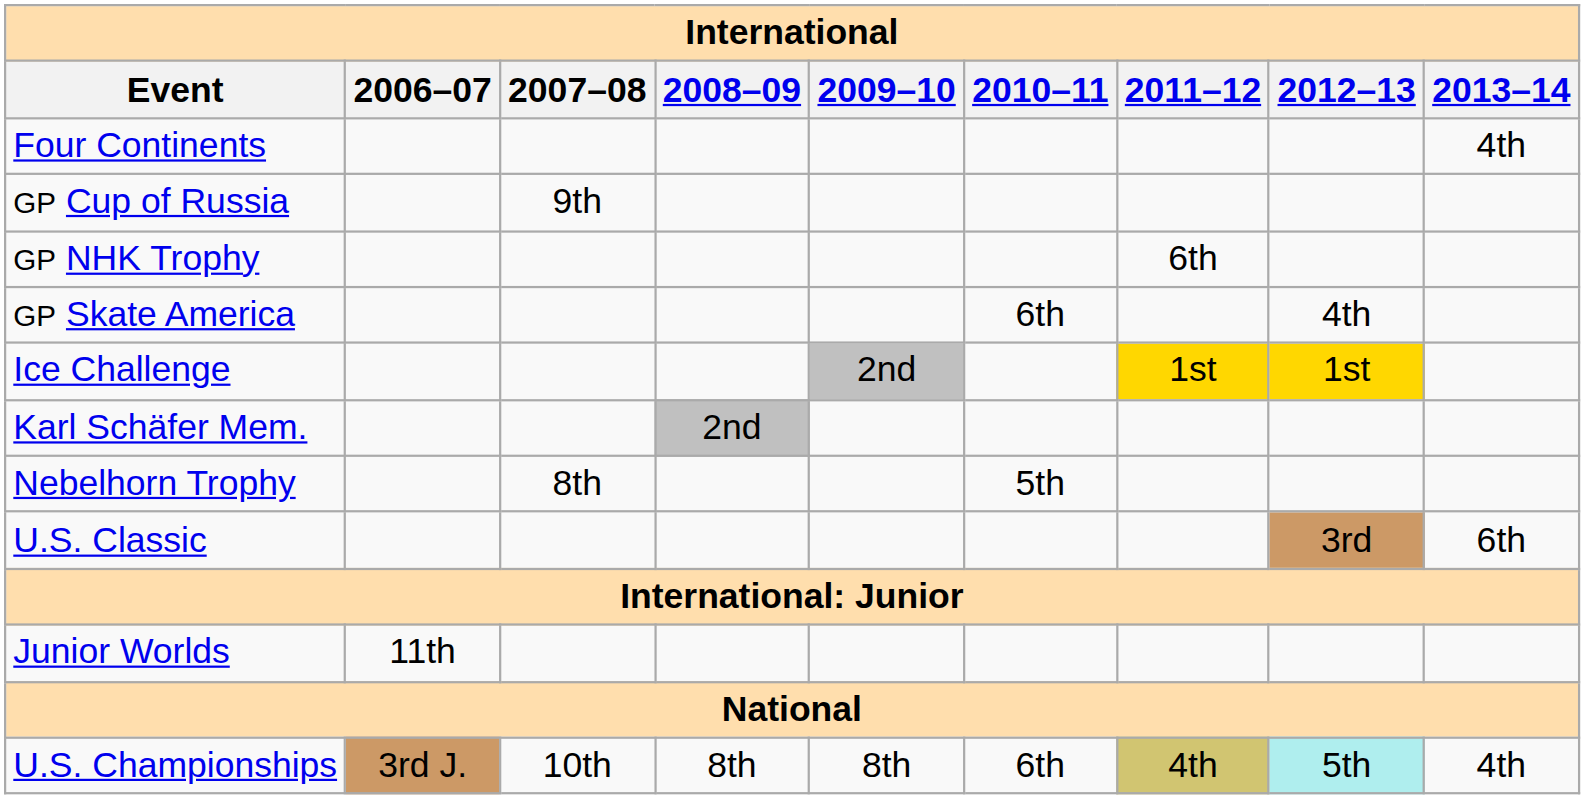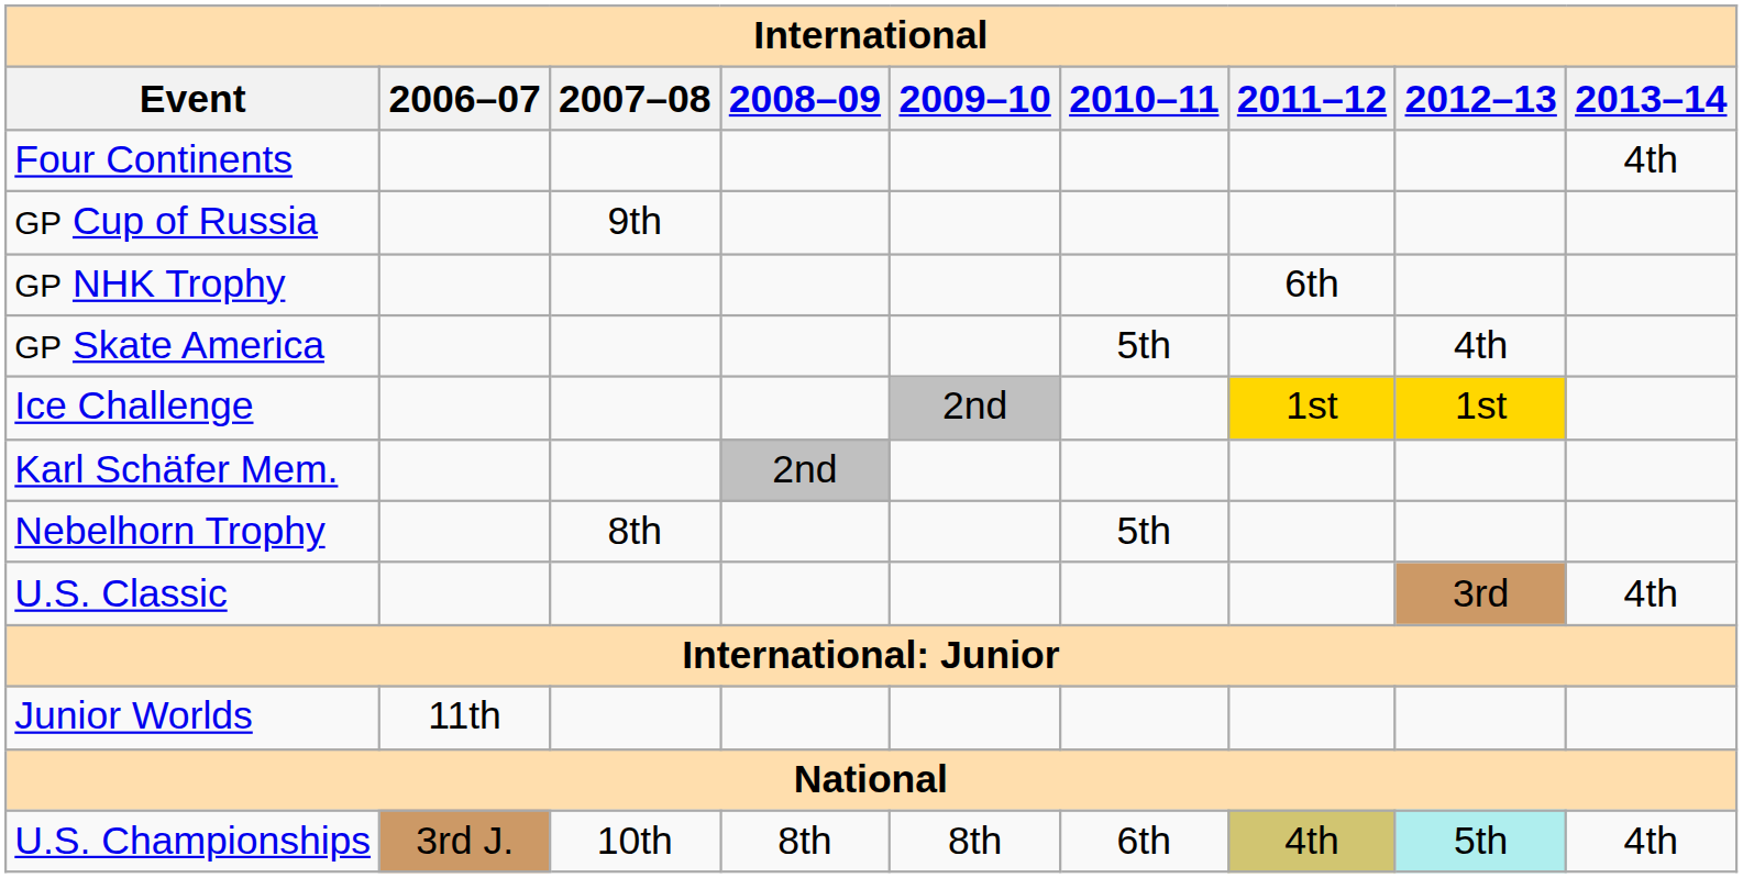GP Skate America | 2010–11: 6th -> 5th
U.S. Classic | 2013–14: 6th -> 4th
